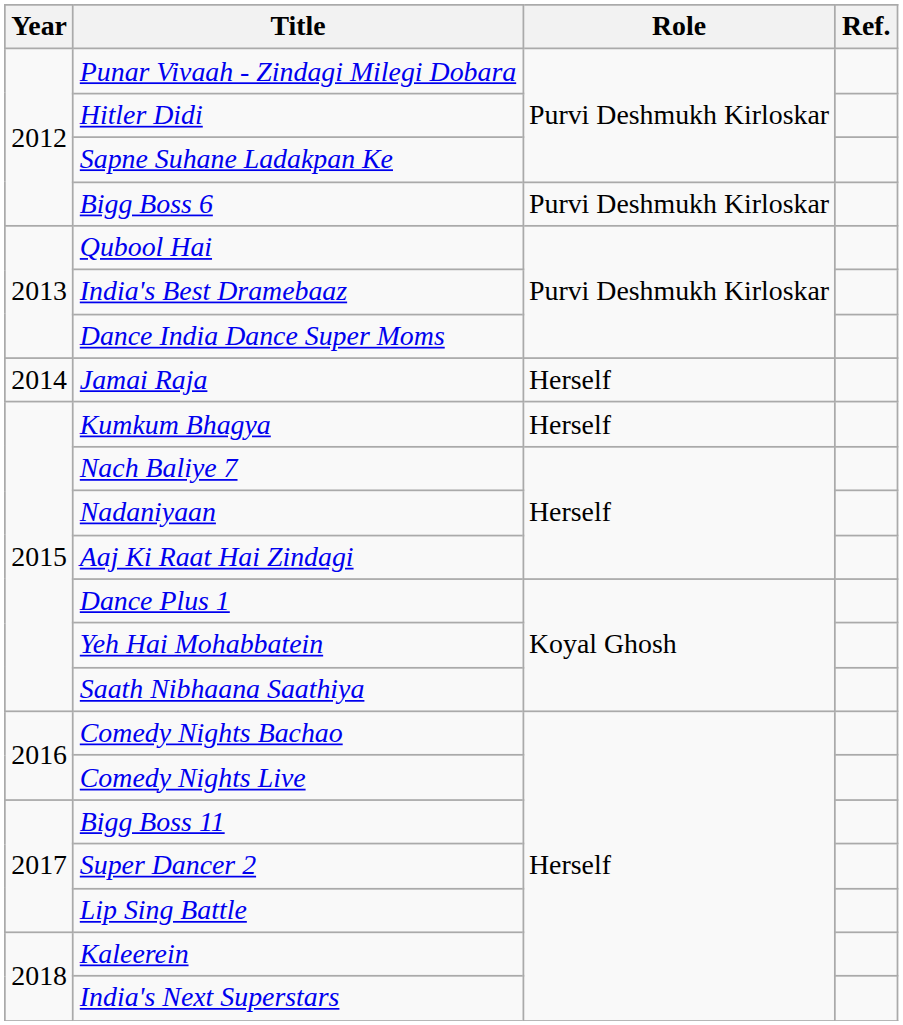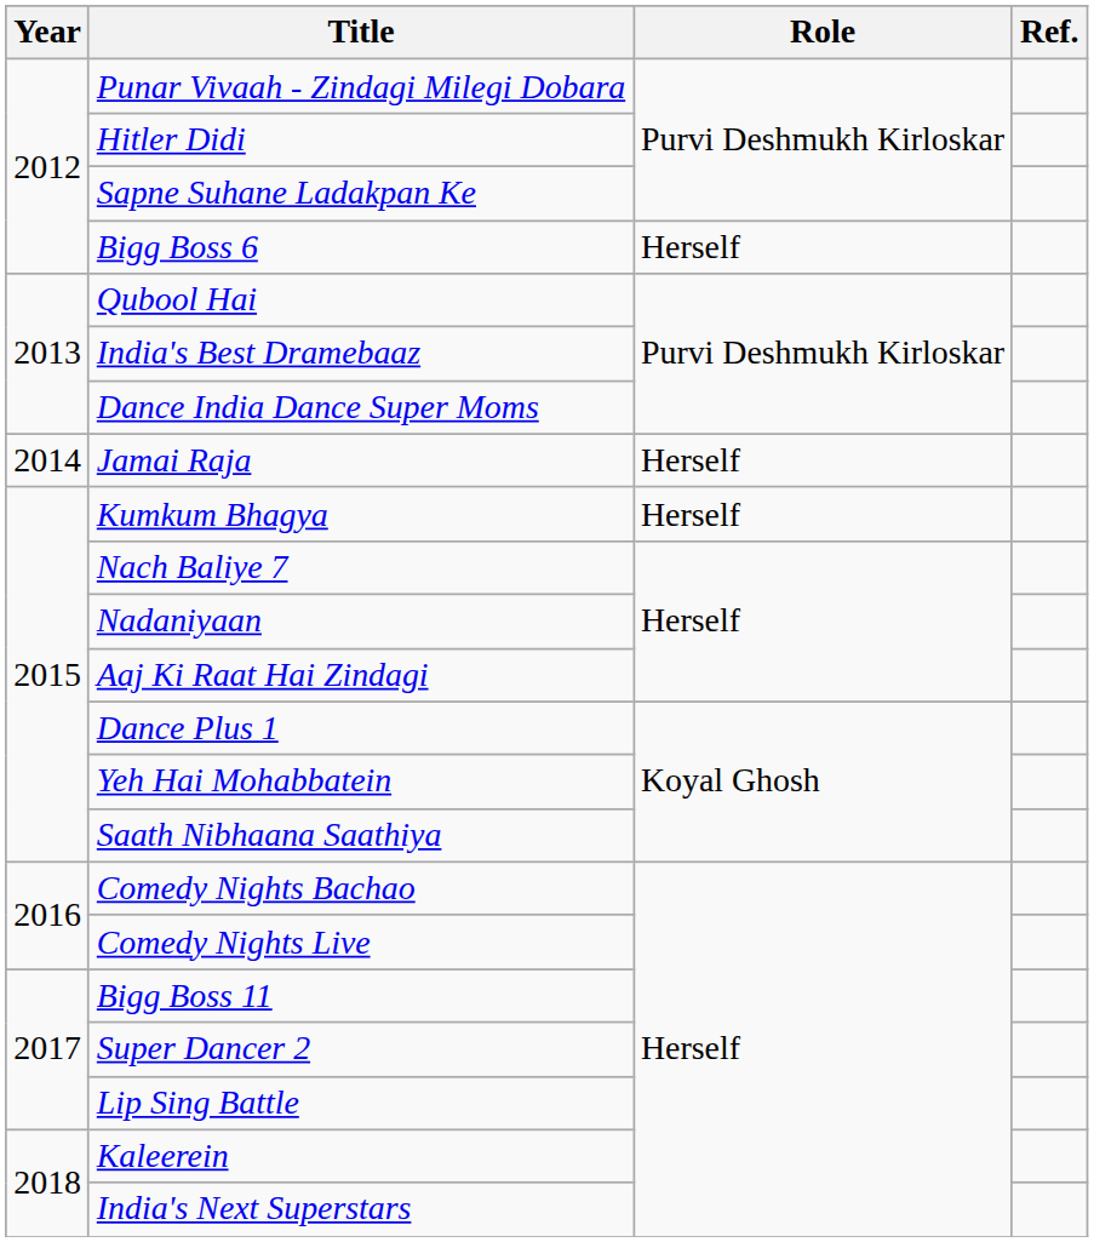Bigg Boss 6 | Role: Purvi Deshmukh Kirloskar -> Herself
